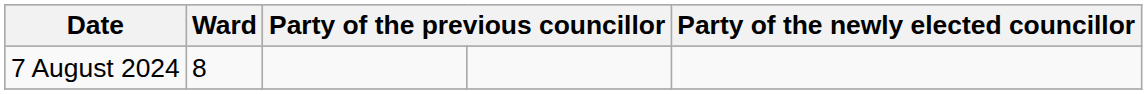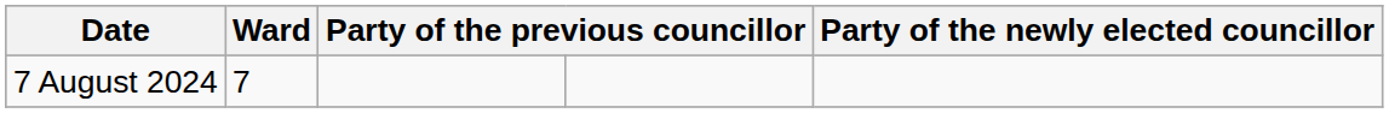7 August 2024 | Ward: 8 -> 7
